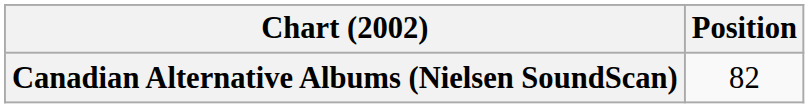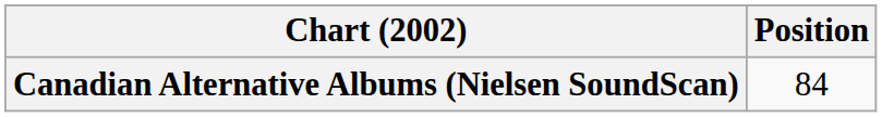Canadian Alternative Albums (Nielsen SoundScan) | Position: 82 -> 84
